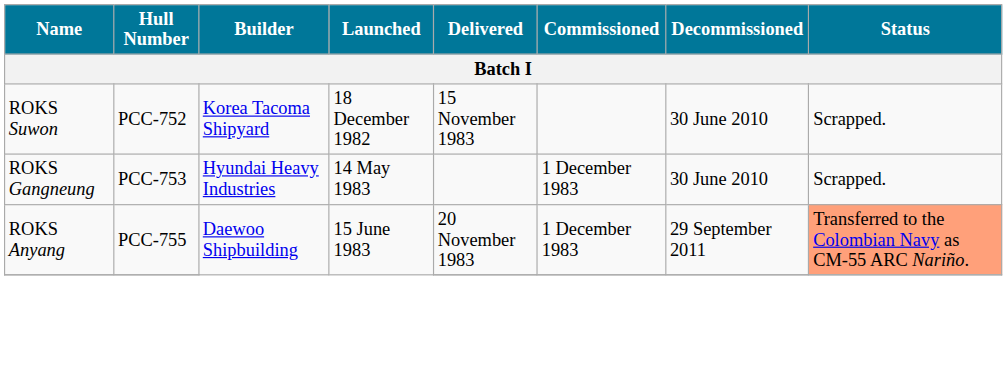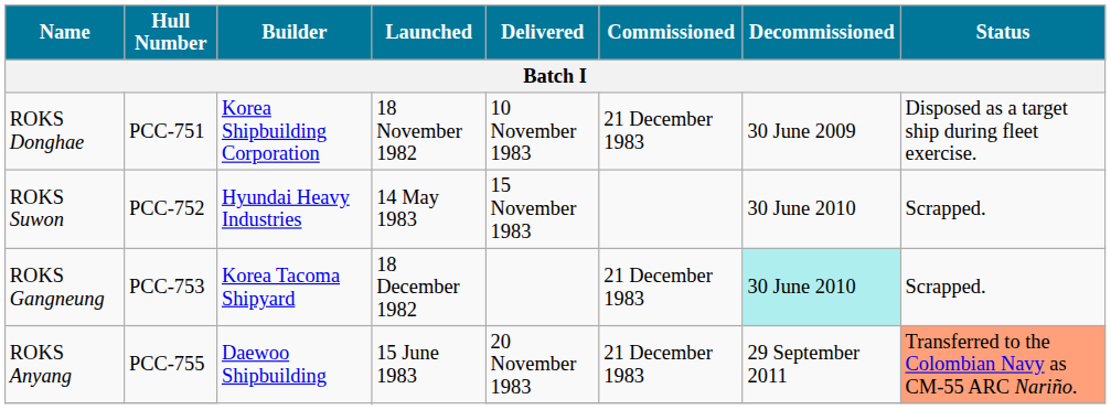+ row: ROKS Donghae | PCC-751 | Korea Shipbuilding Corporation | 18 November 1982 | 10 November 1983 | 21 December 1983 | 30 June 2009 | Disposed as a target ship during fleet exercise.
ROKS Suwon | Builder: Korea Tacoma Shipyard -> Hyundai Heavy Industries
ROKS Suwon | Launched: 18 December 1982 -> 14 May 1983
ROKS Gangneung | Builder: Hyundai Heavy Industries -> Korea Tacoma Shipyard
ROKS Gangneung | Launched: 14 May 1983 -> 18 December 1982
ROKS Gangneung | Commissioned: 1 December 1983 -> 21 December 1983
ROKS Gangneung | Decommissioned: no background -> paleturquoise background
ROKS Anyang | Commissioned: 1 December 1983 -> 21 December 1983
